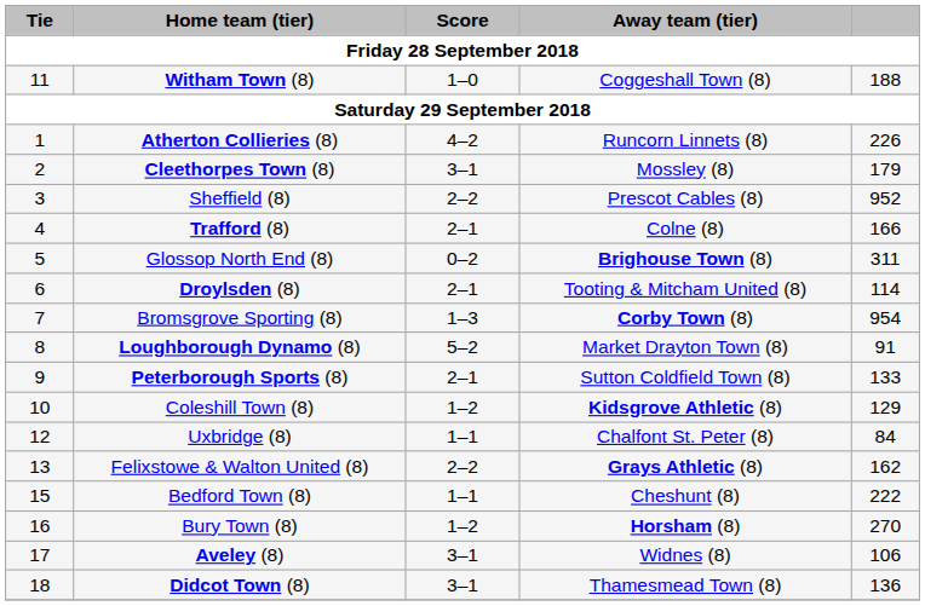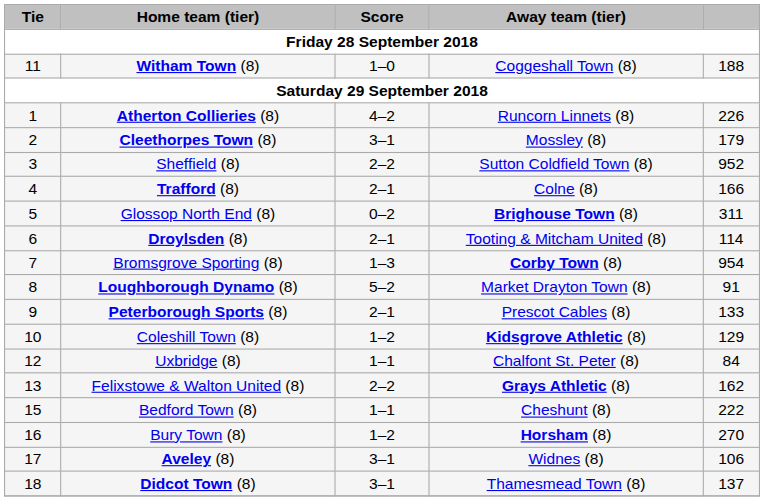Sheffield (8) | Away team (tier): Prescot Cables (8) -> Sutton Coldfield Town (8)
Peterborough Sports (8) | Away team (tier): Sutton Coldfield Town (8) -> Prescot Cables (8)
Didcot Town (8) | column 5: 136 -> 137
